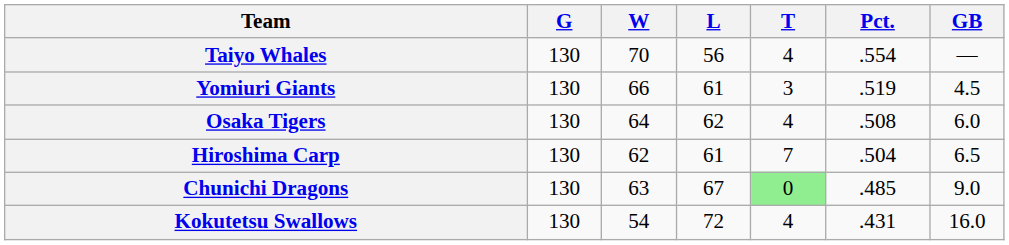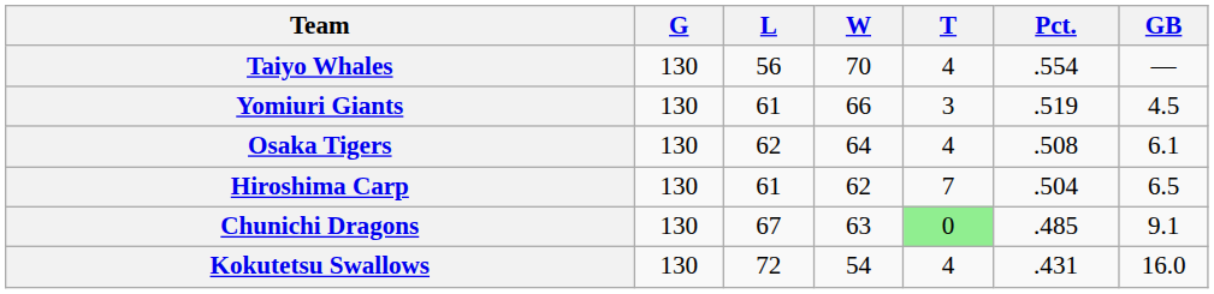columns swapped: W <-> L
Osaka Tigers | GB: 6.0 -> 6.1
Chunichi Dragons | GB: 9.0 -> 9.1
